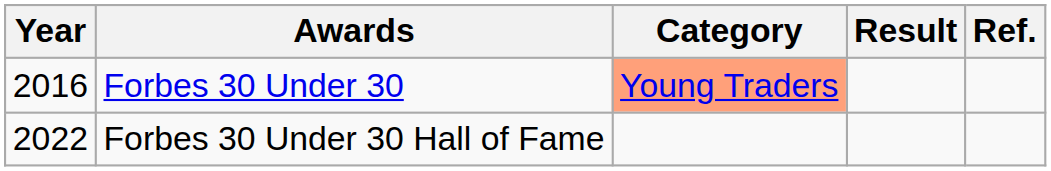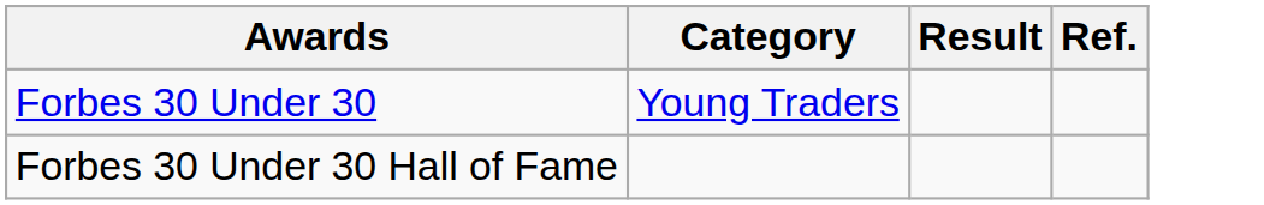- column: Year | 2016 | 2022
Forbes 30 Under 30 | Category: lightsalmon background -> no background
